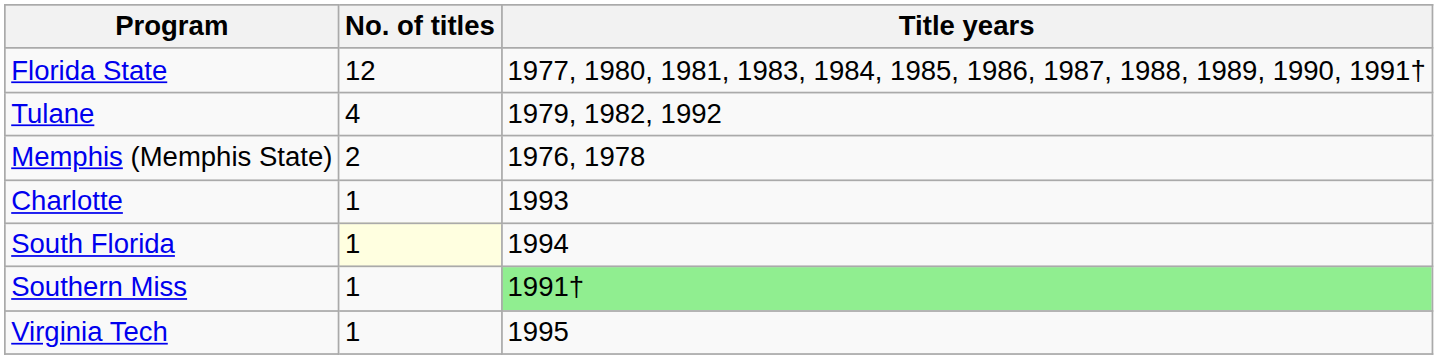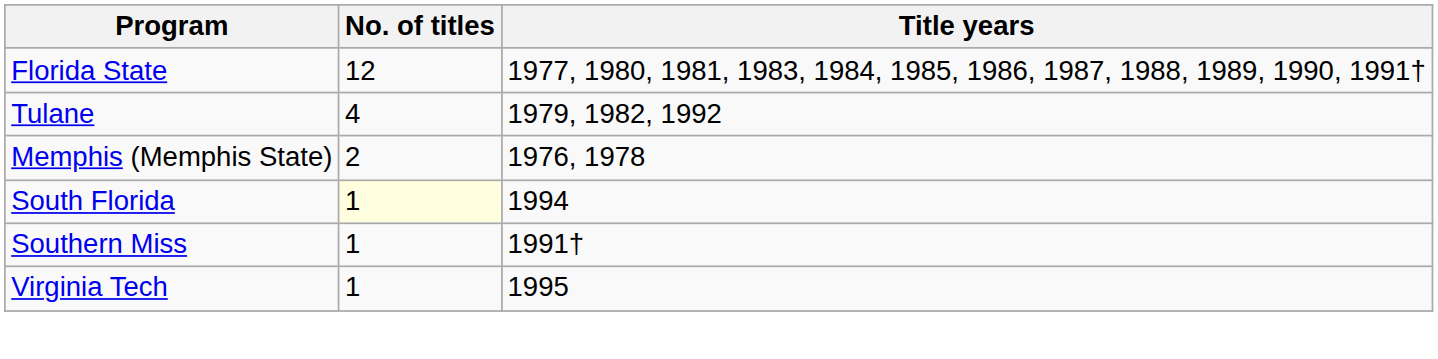- row: Charlotte | 1 | 1993
Southern Miss | Title years: lightgreen background -> no background
